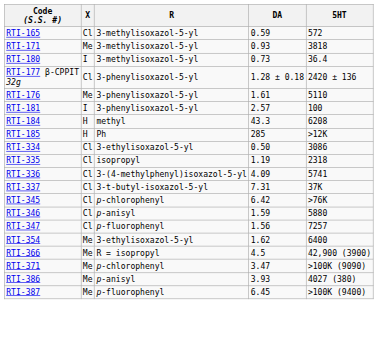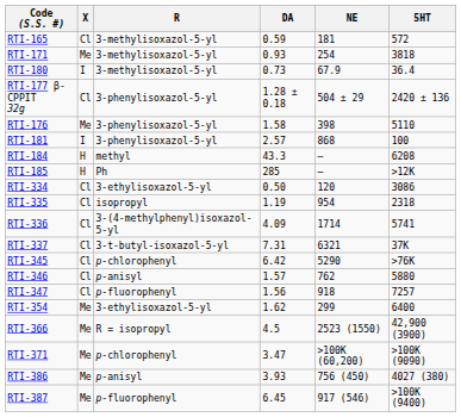+ column: NE | 181 | 254 | 67.9 | 504 ± 29 | 398 | 868 | — | — | 120 | 954 | 1714 | 6321 | 5290 | 762 | 918 | 299 | 2523 (1550) | >100K (60,200) | 756 (450) | 917 (546)
RTI-176 | DA: 1.61 -> 1.58
RTI-346 | DA: 1.59 -> 1.57
